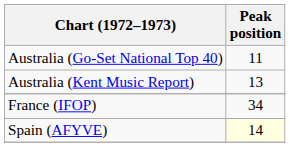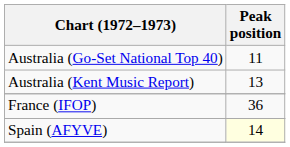France (IFOP) | Peak position: 34 -> 36
